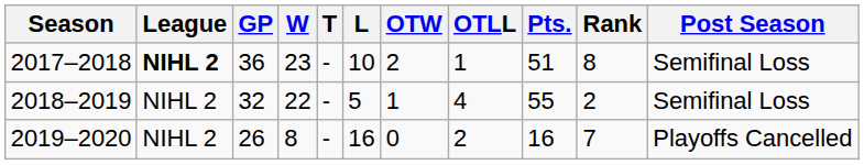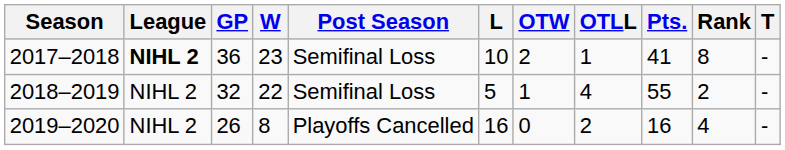columns swapped: T <-> Post Season
2017–2018 | Pts.: 51 -> 41
2019–2020 | Rank: 7 -> 4
